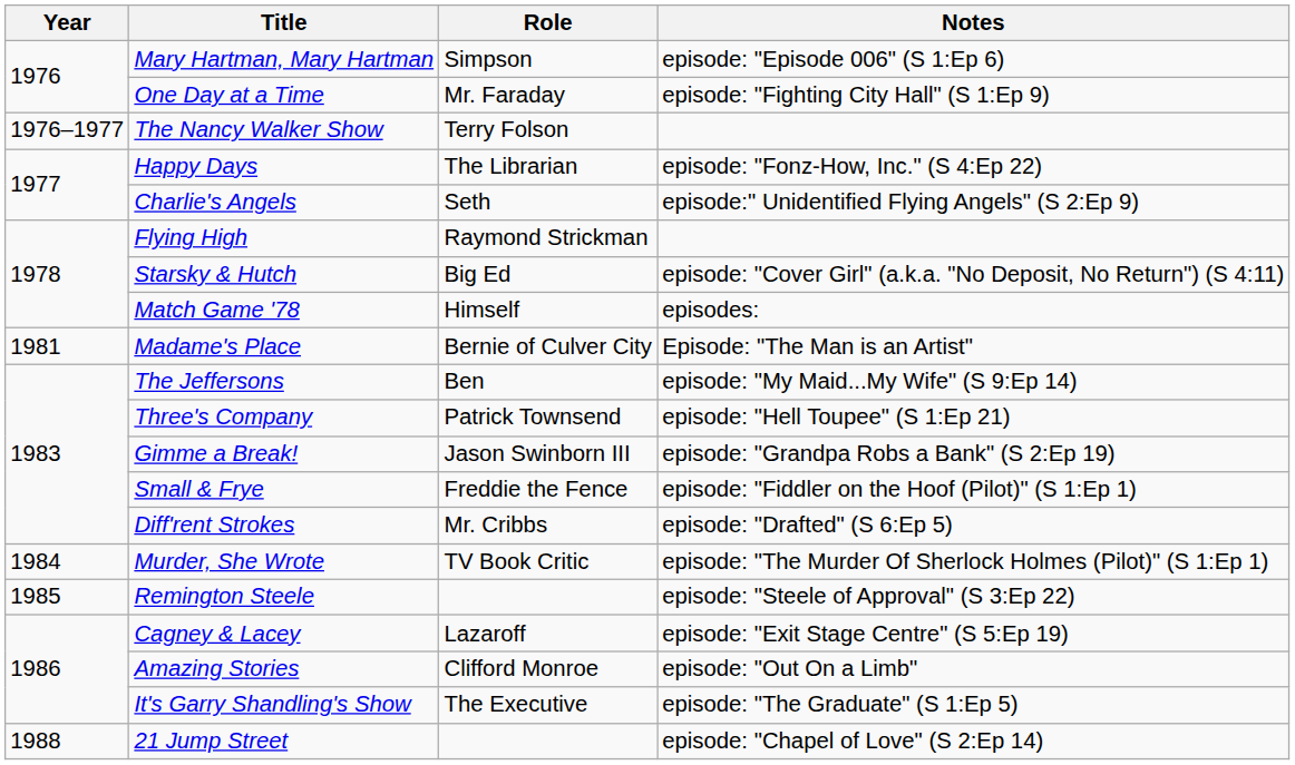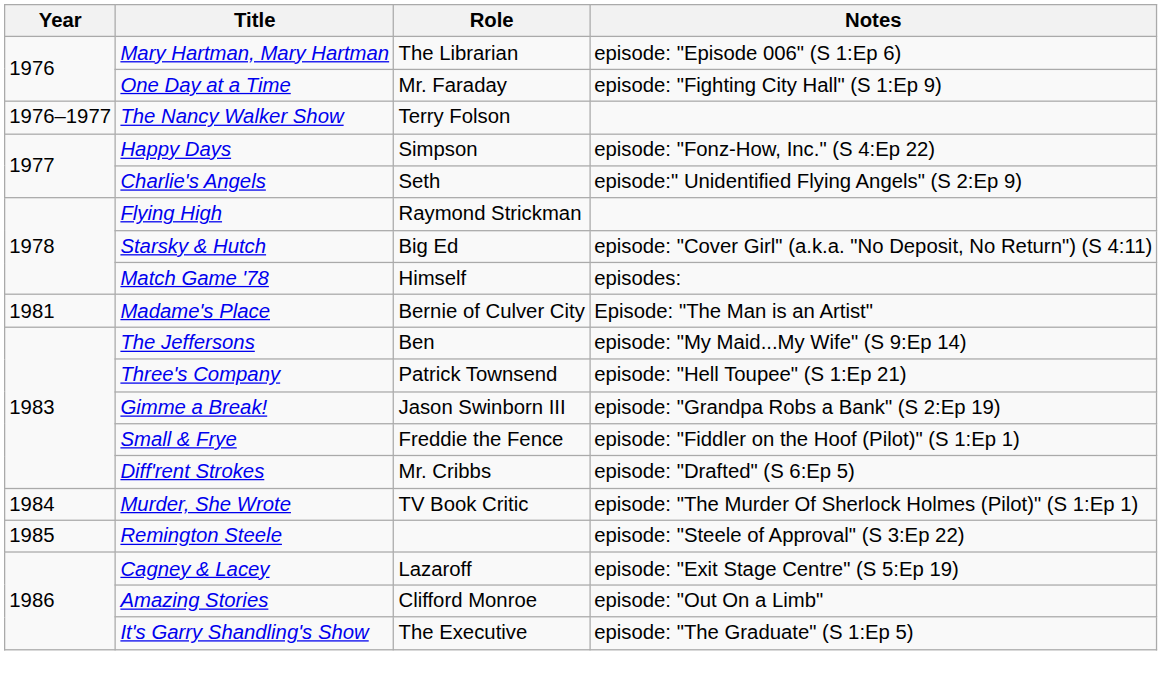Mary Hartman, Mary Hartman | Role: Simpson -> The Librarian
Happy Days | Role: The Librarian -> Simpson
- row: 1988 | 21 Jump Street | episode: "Chapel of Love" (S 2:Ep 14)
